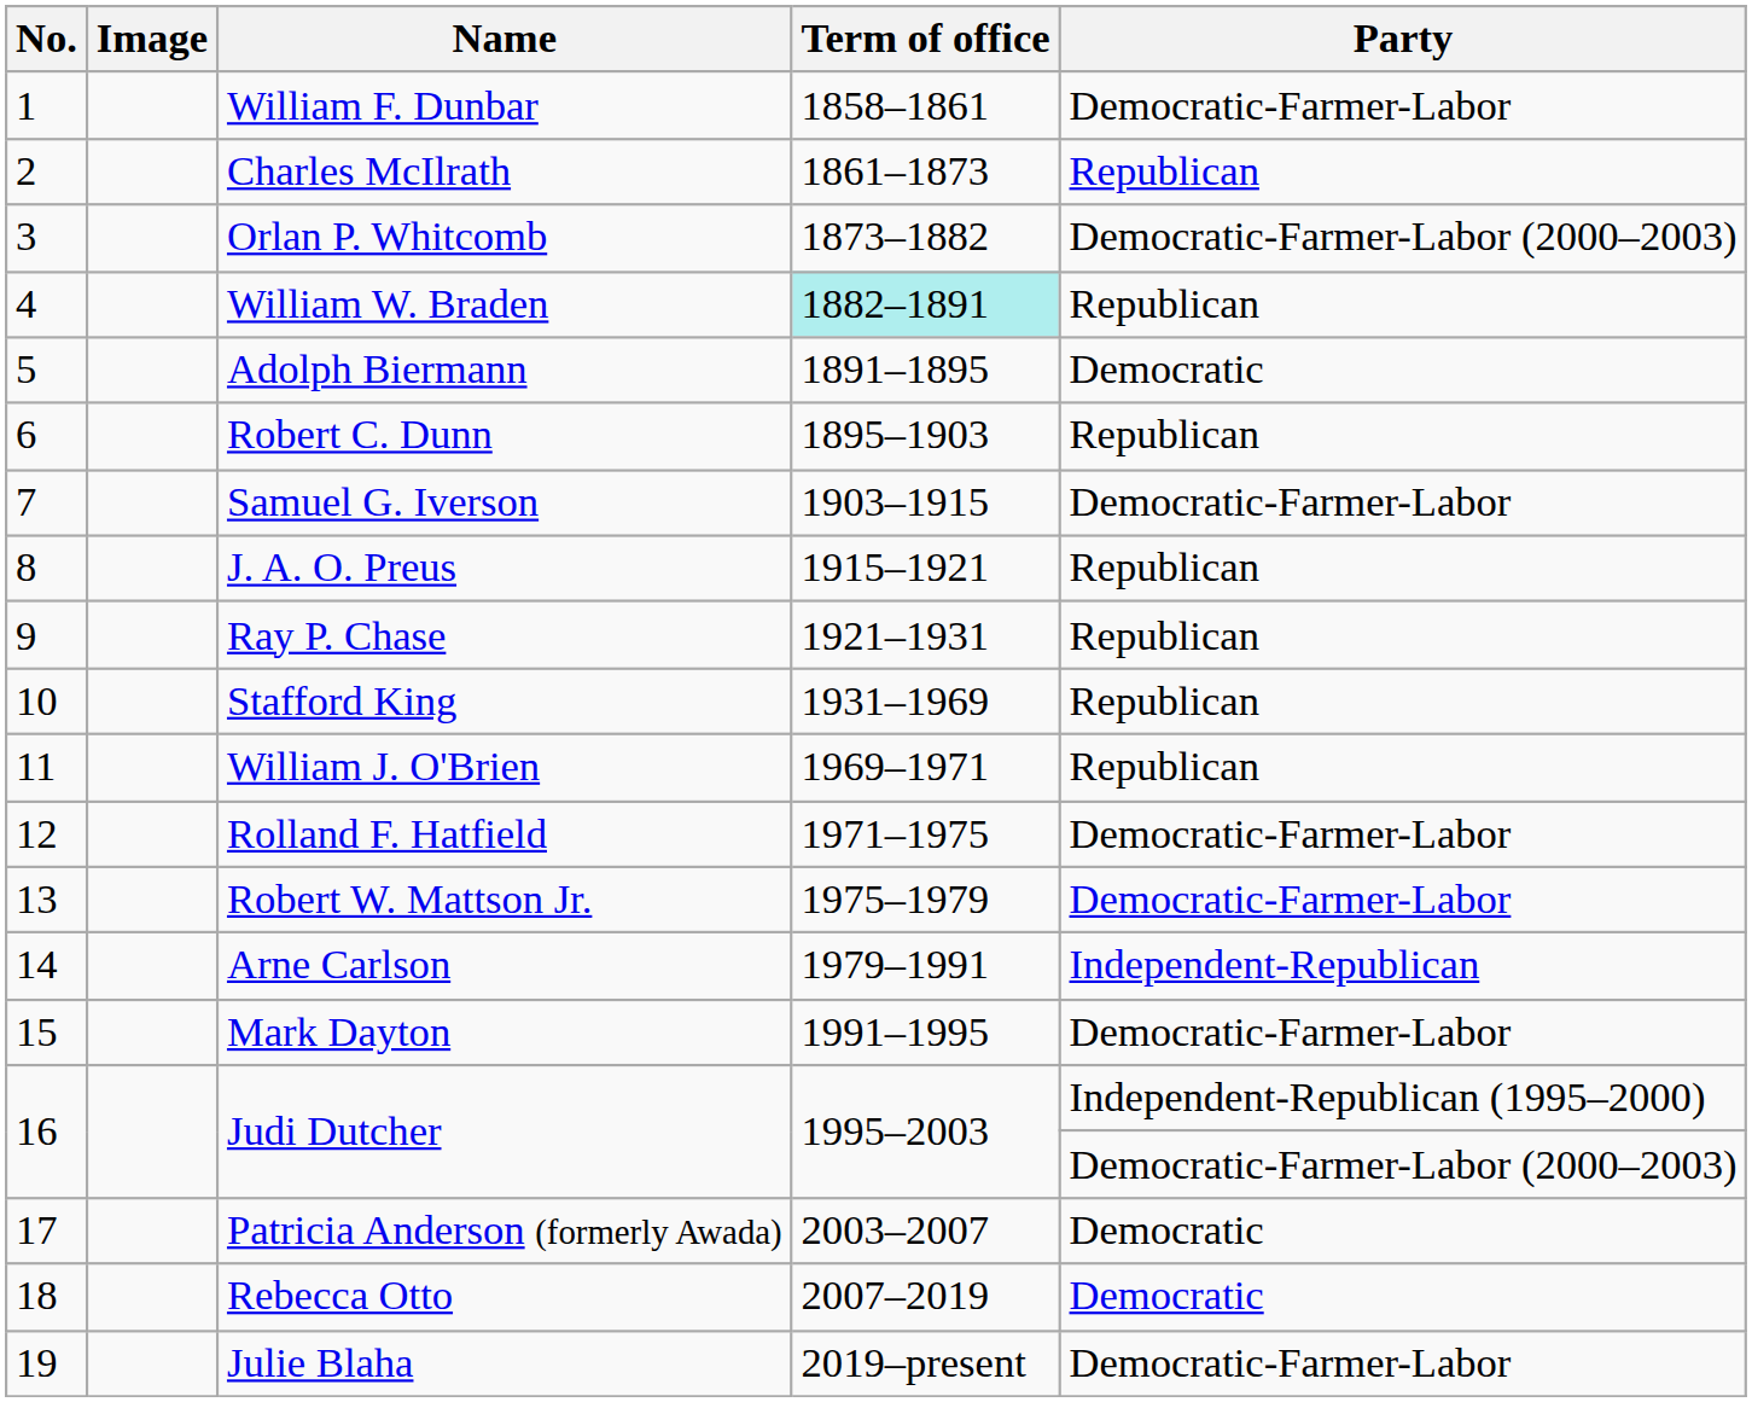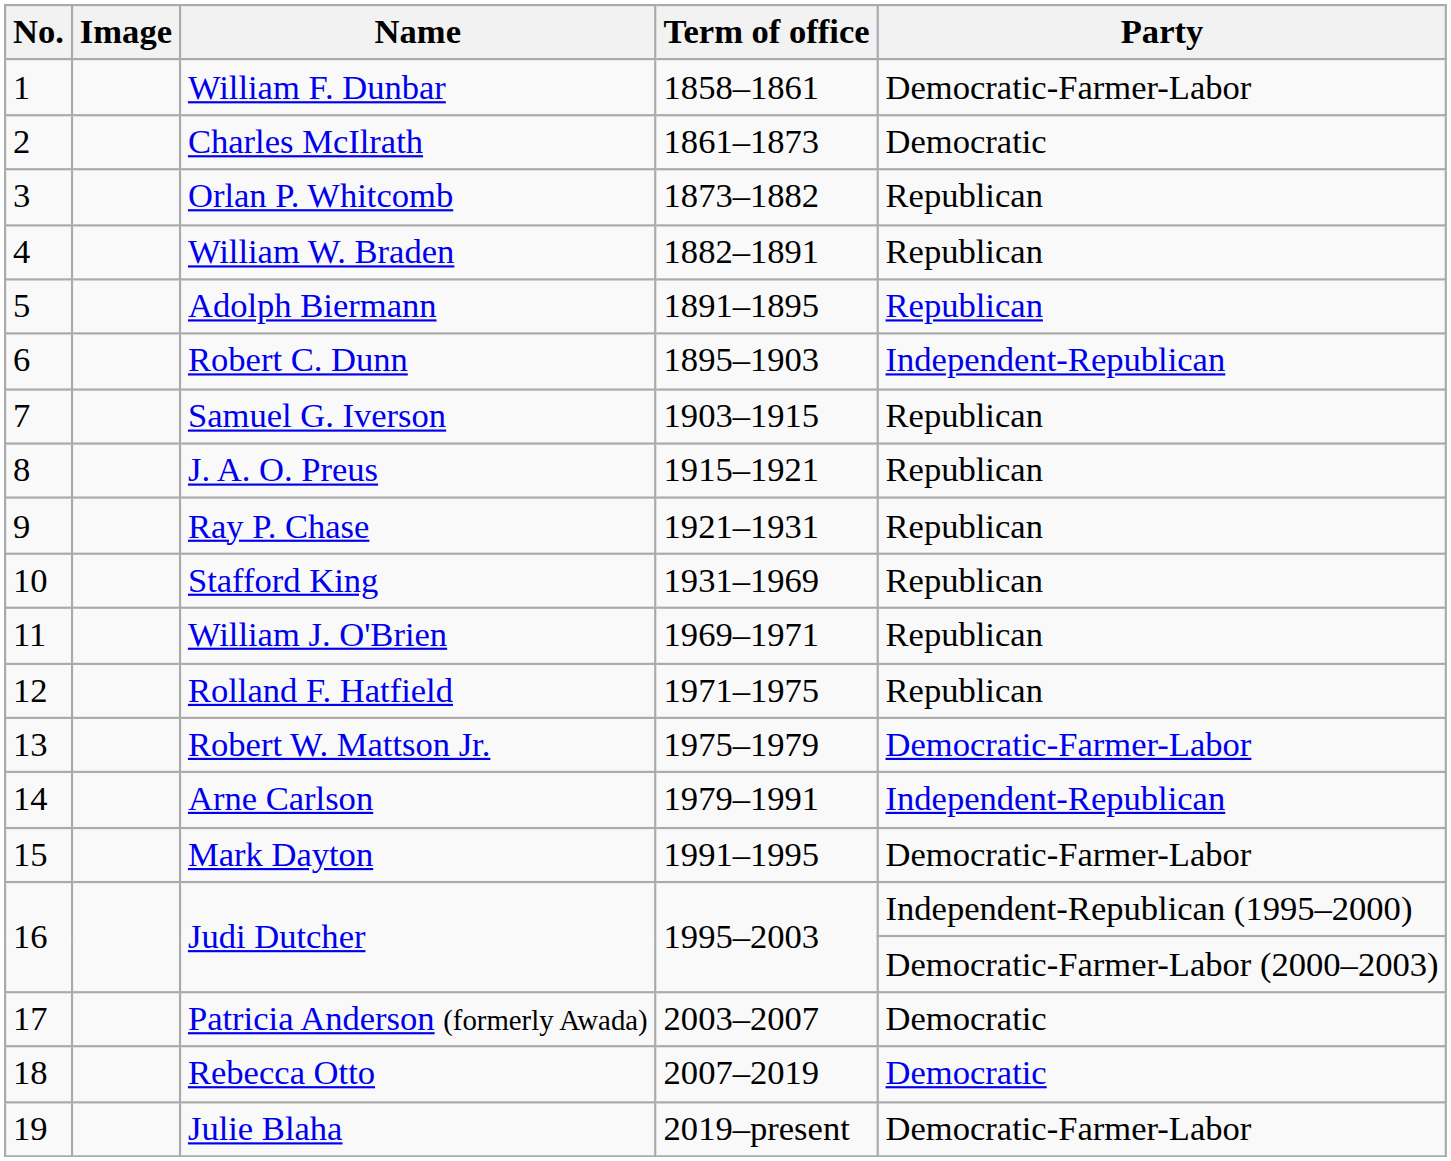Charles McIlrath | Party: Republican -> Democratic
Orlan P. Whitcomb | Party: Democratic-Farmer-Labor (2000–2003) -> Republican
William W. Braden | Term of office: paleturquoise background -> no background
Adolph Biermann | Party: Democratic -> Republican
Robert C. Dunn | Party: Republican -> Independent-Republican
Samuel G. Iverson | Party: Democratic-Farmer-Labor -> Republican
Rolland F. Hatfield | Party: Democratic-Farmer-Labor -> Republican
